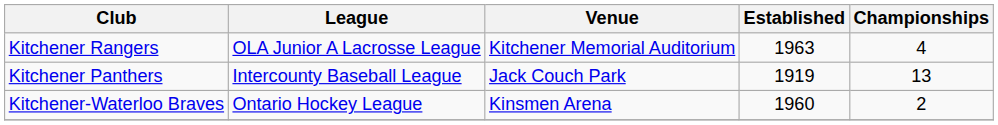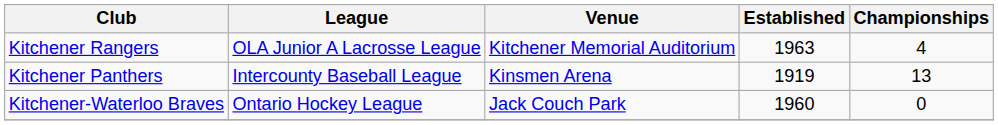Kitchener Panthers | Venue: Jack Couch Park -> Kinsmen Arena
Kitchener-Waterloo Braves | Venue: Kinsmen Arena -> Jack Couch Park
Kitchener-Waterloo Braves | Championships: 2 -> 0
